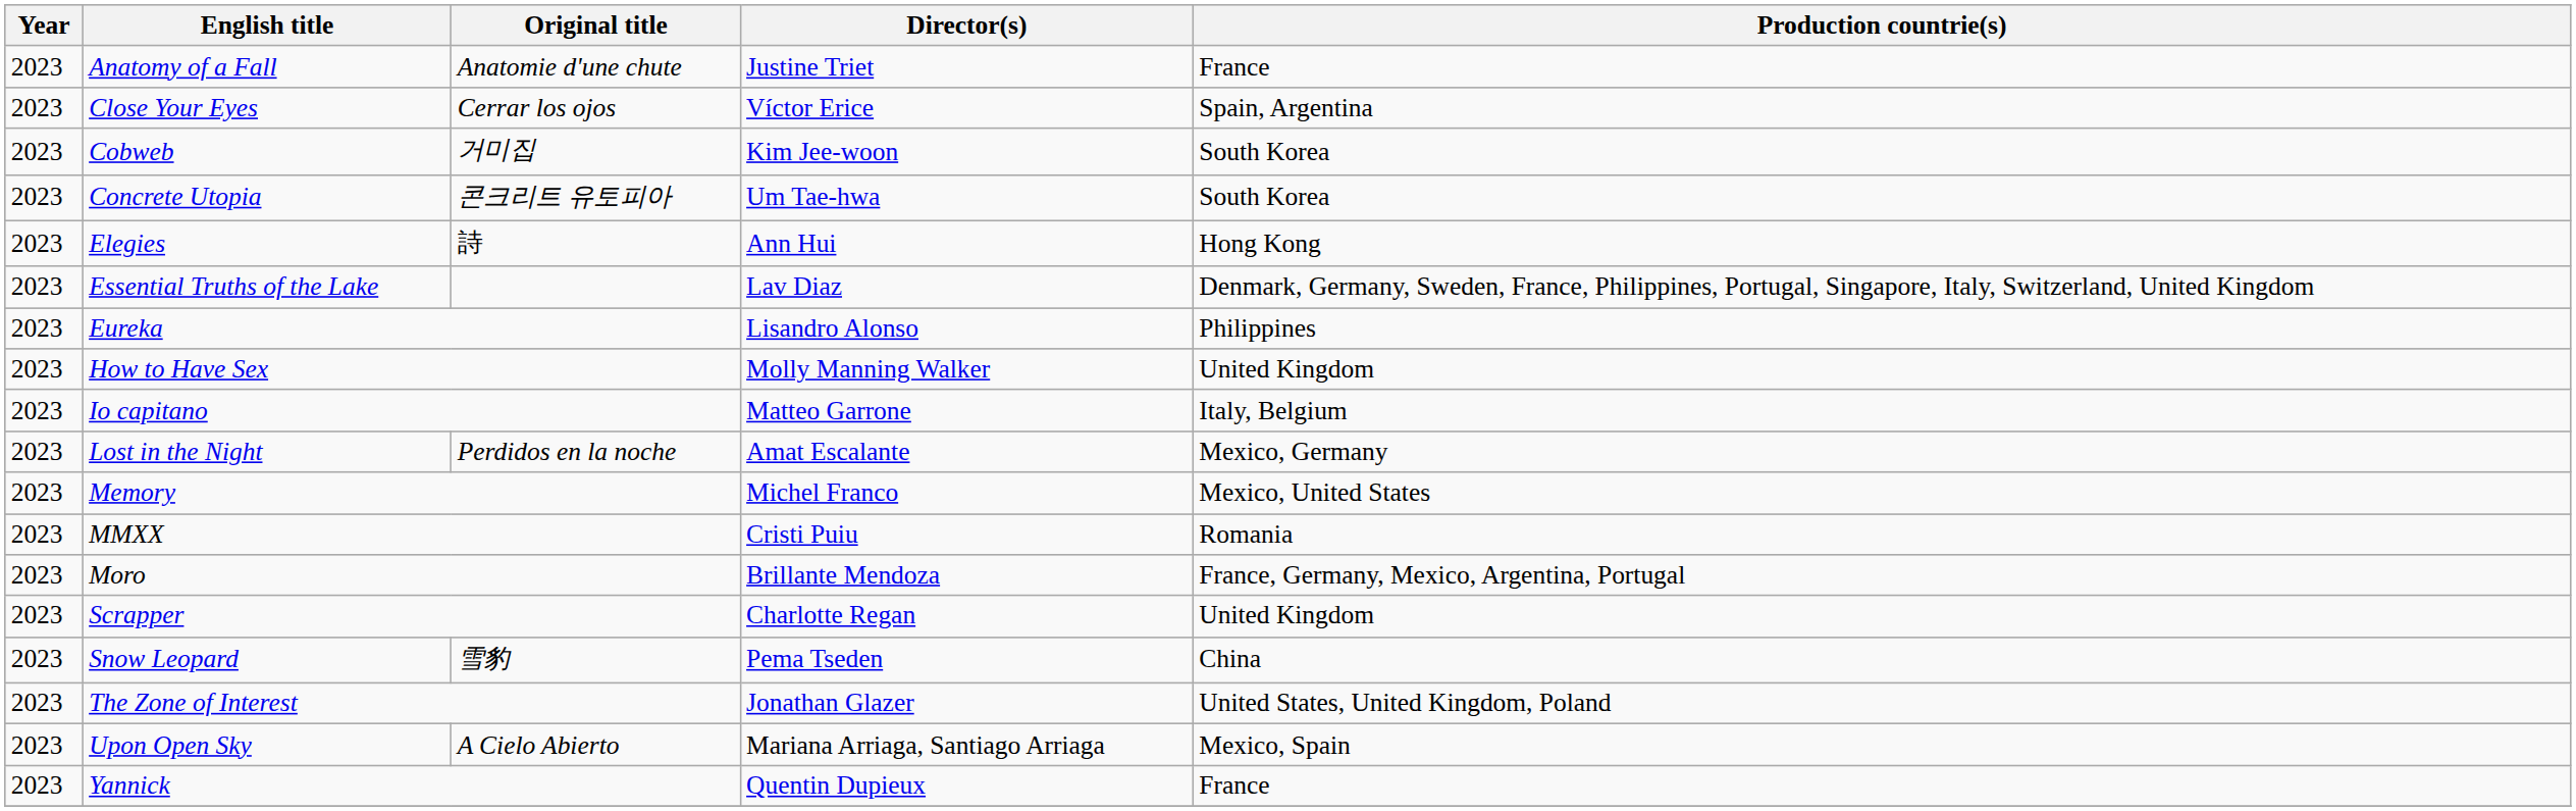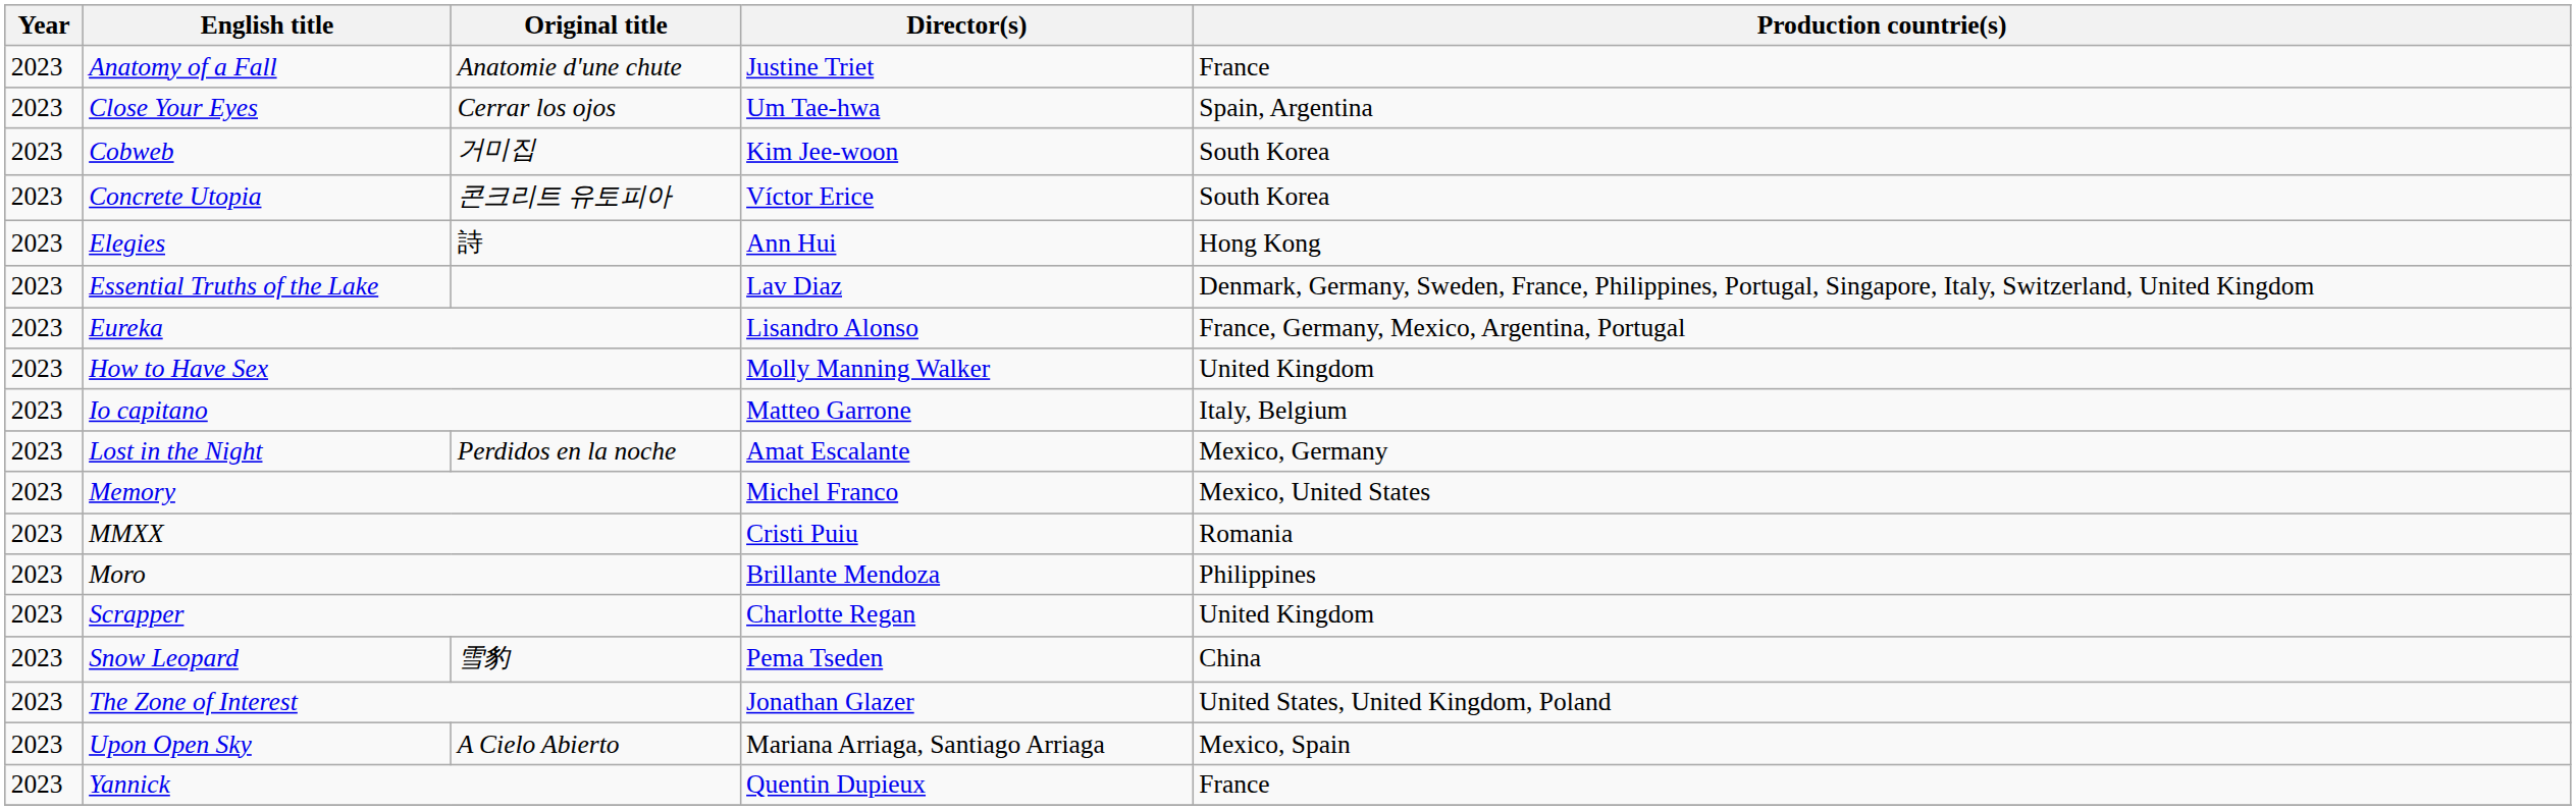Close Your Eyes | Director(s): Víctor Erice -> Um Tae-hwa
Concrete Utopia | Director(s): Um Tae-hwa -> Víctor Erice
Eureka | Production countrie(s): Philippines -> France, Germany, Mexico, Argentina, Portugal
Moro | Production countrie(s): France, Germany, Mexico, Argentina, Portugal -> Philippines
